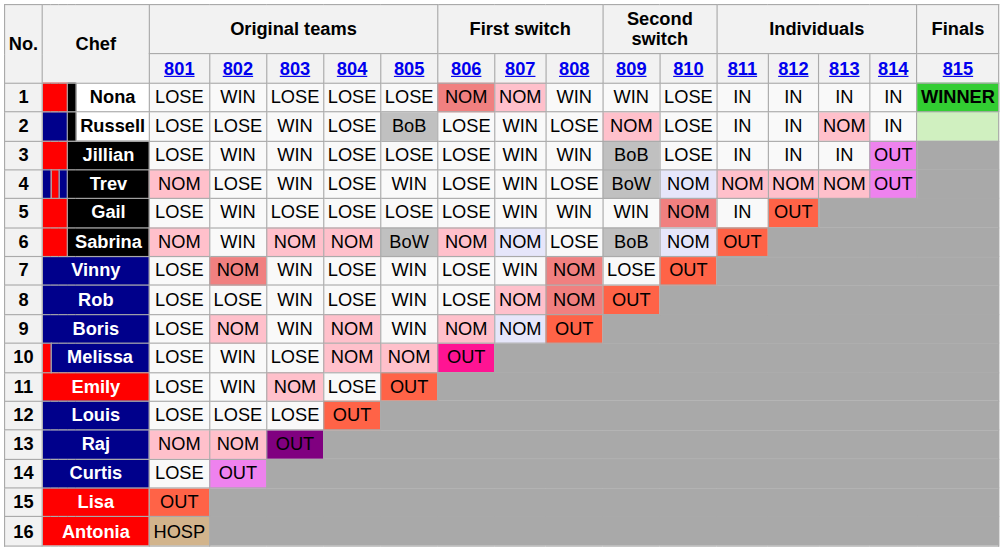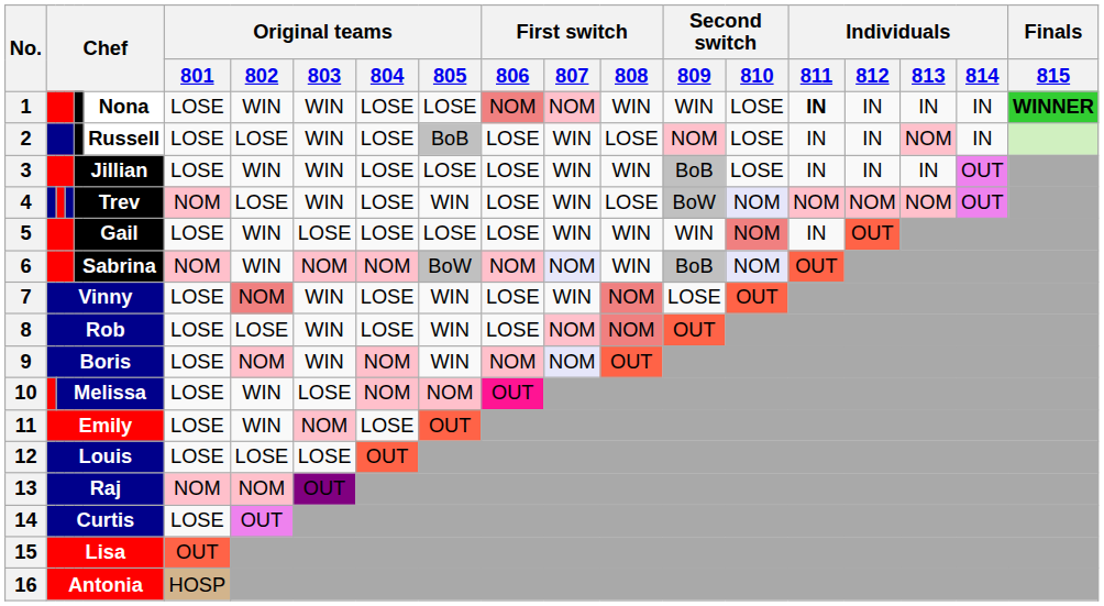1 | Original teams / 803: LOSE -> WIN
1 | Individuals / 811: normal -> bold
6 | First switch / 808: LOSE -> WIN
